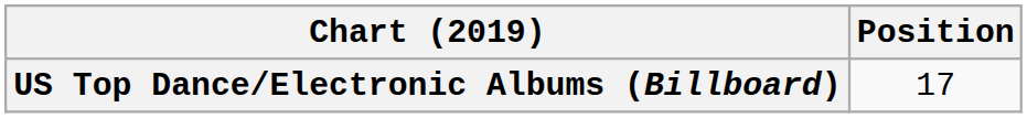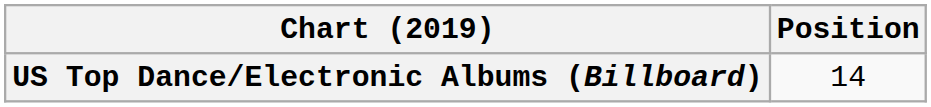US Top Dance/Electronic Albums (Billboard) | Position: 17 -> 14
